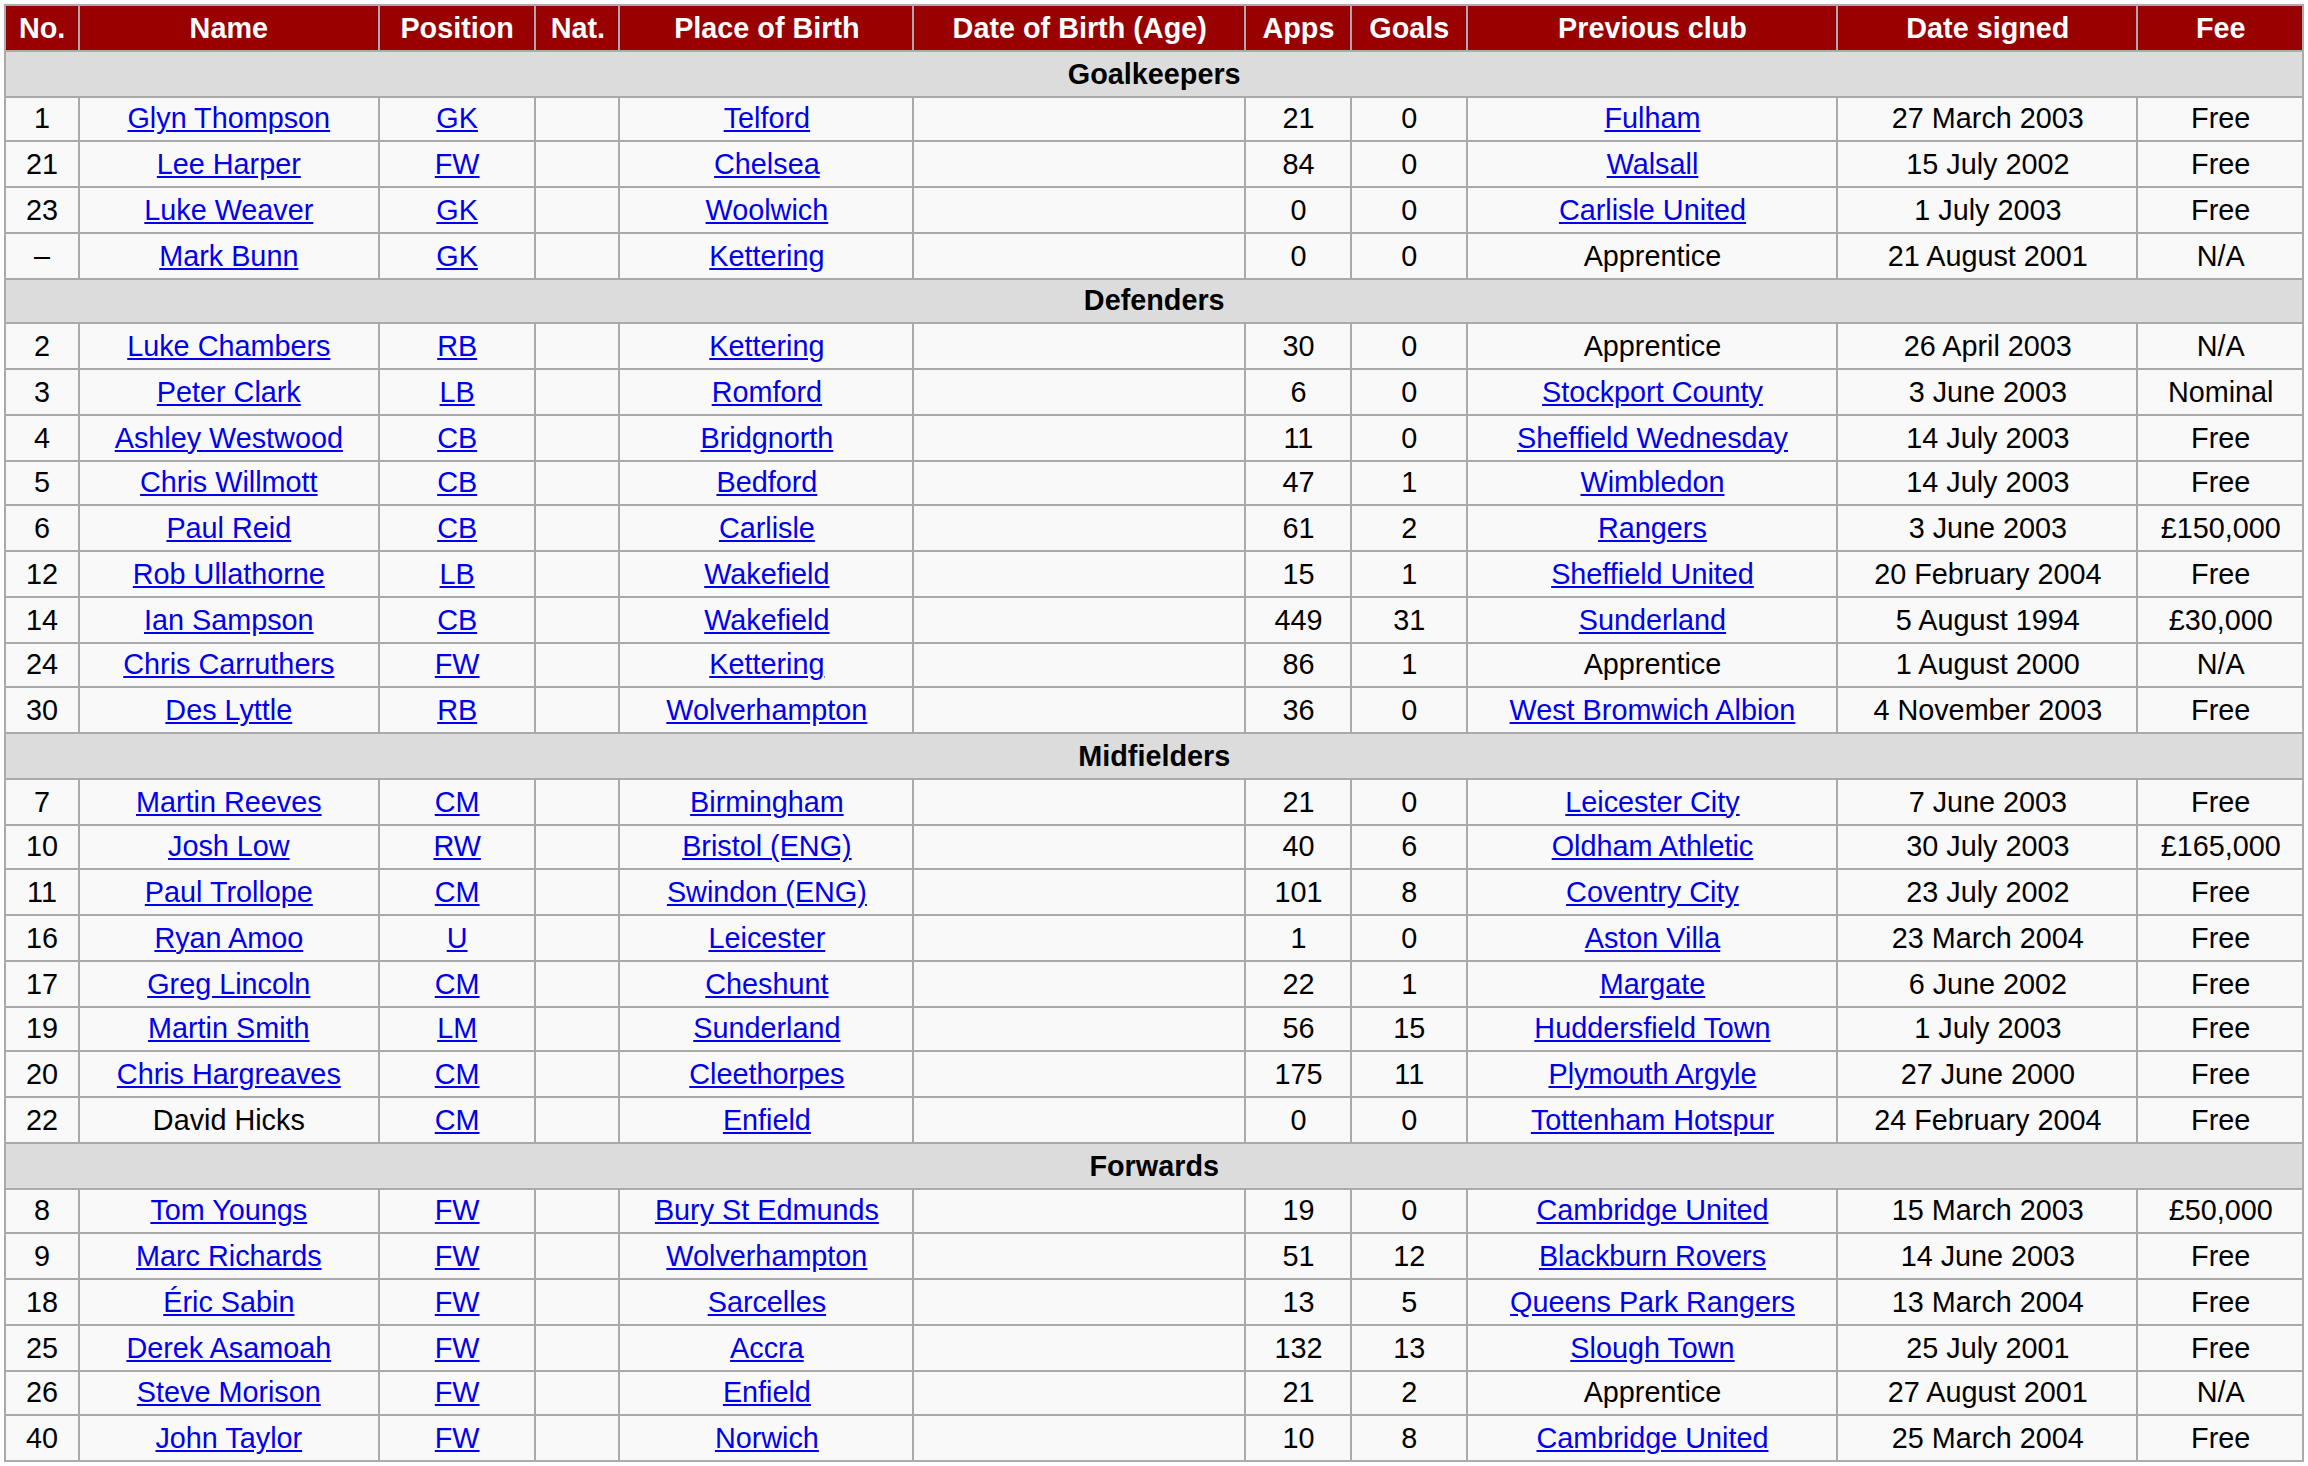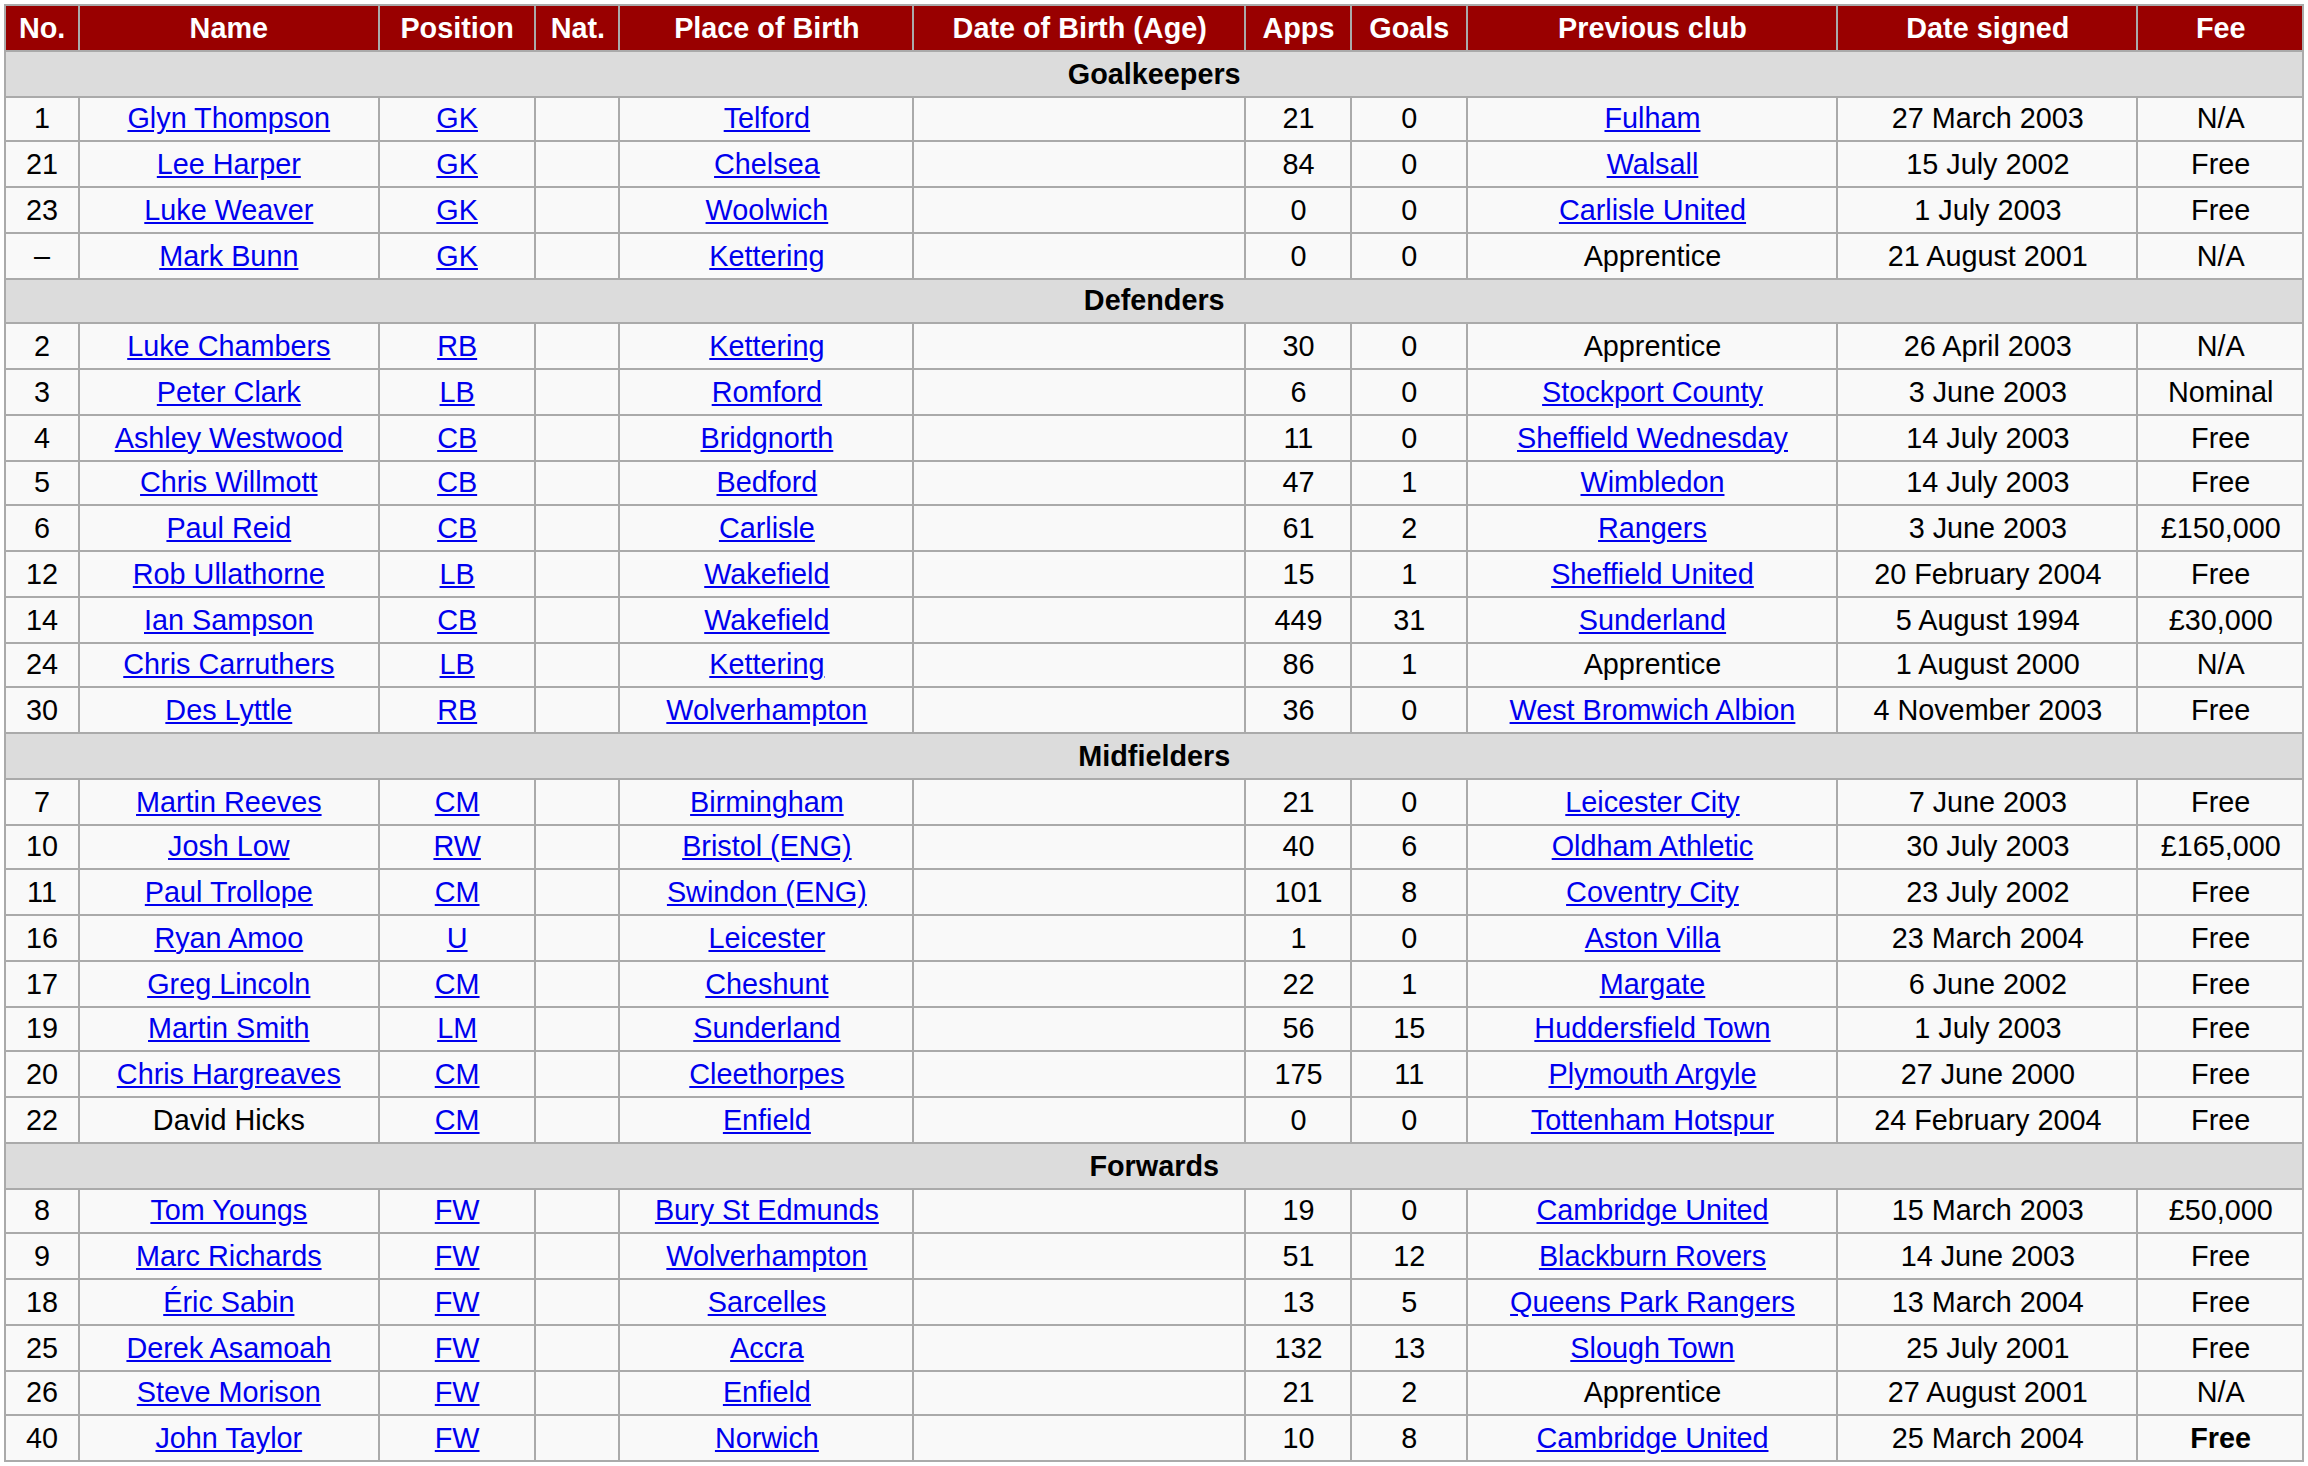Glyn Thompson | Fee: Free -> N/A
Lee Harper | Position: FW -> GK
Chris Carruthers | Position: FW -> LB
John Taylor | Fee: normal -> bold
